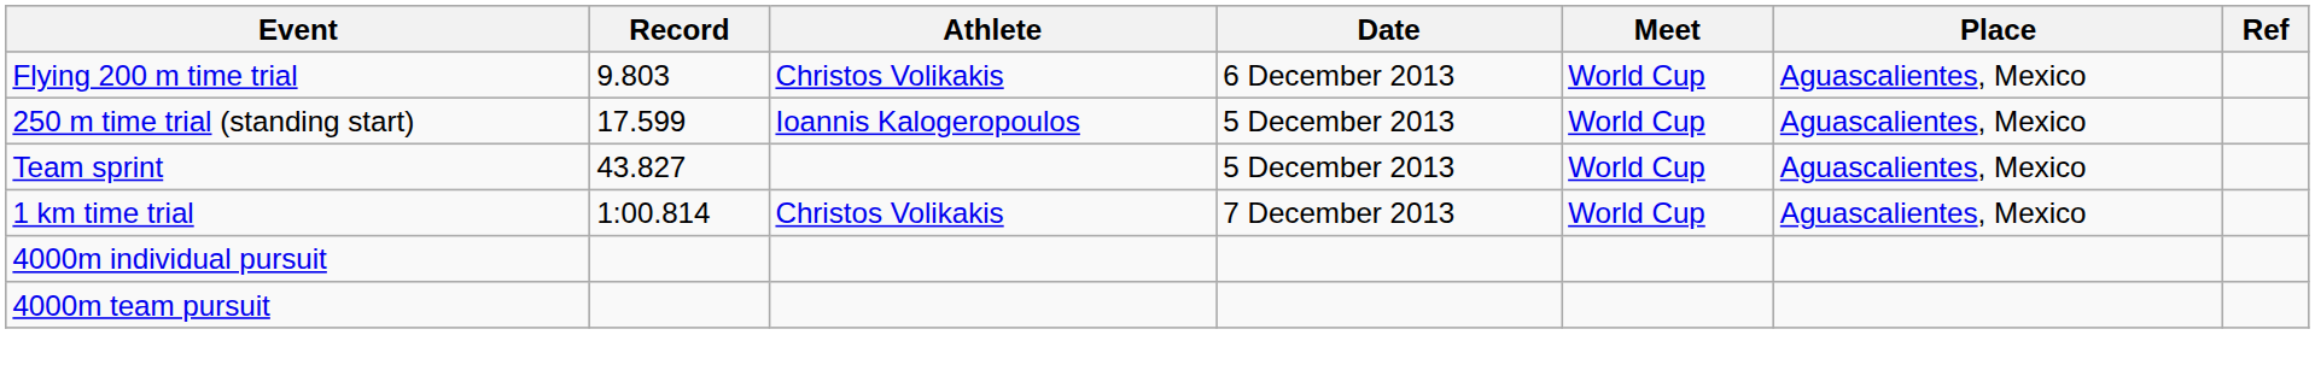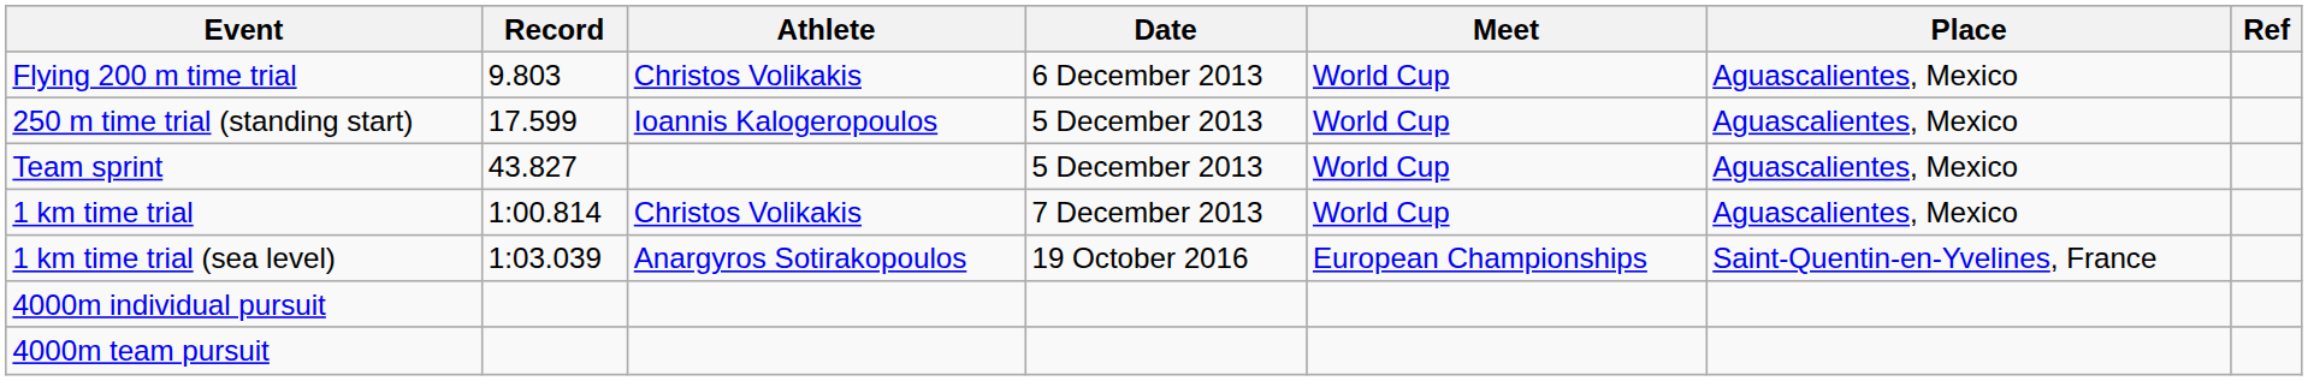+ row: 1 km time trial (sea level) | 1:03.039 | Anargyros Sotirakopoulos | 19 October 2016 | European Championships | Saint-Quentin-en-Yvelines, France
